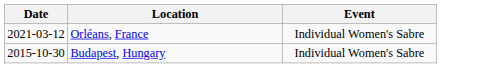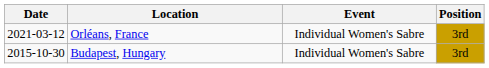+ column: Position | 3rd | 3rd
